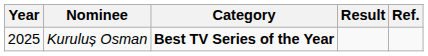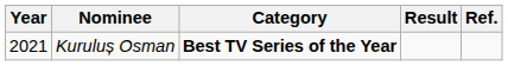Kuruluș Osman | Year: 2025 -> 2021
